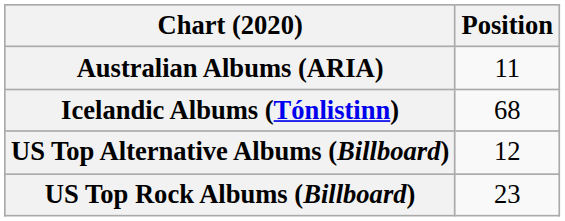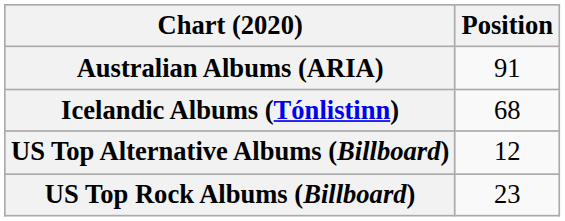Australian Albums (ARIA) | Position: 11 -> 91
